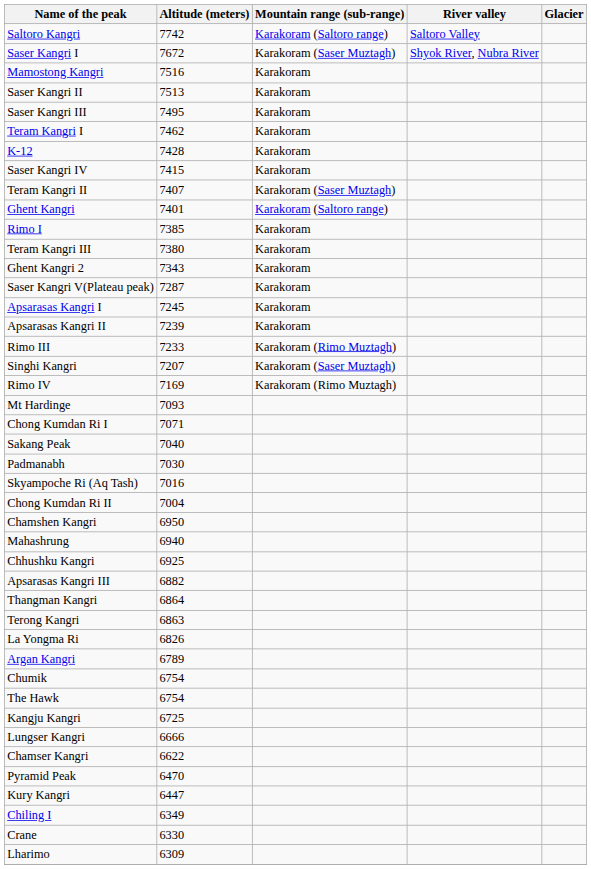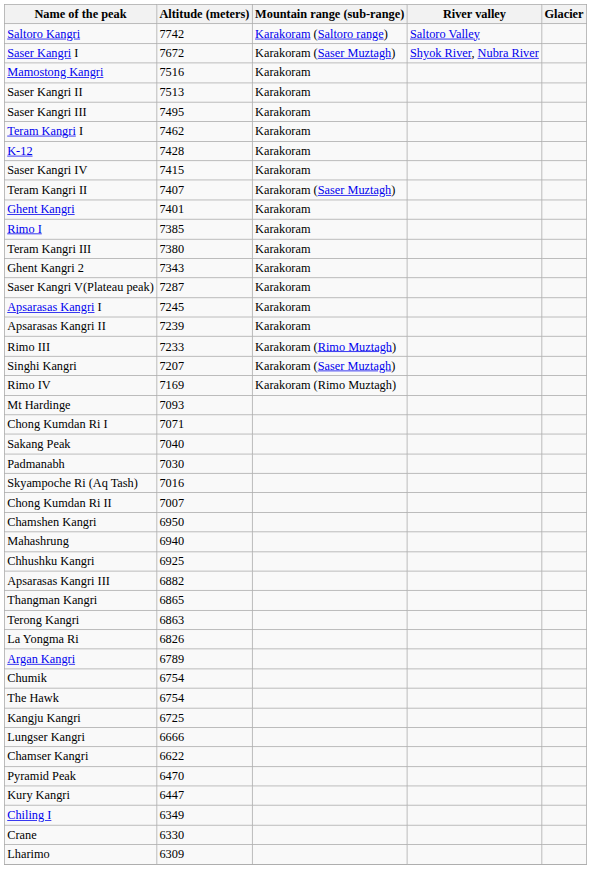Ghent Kangri | Mountain range (sub-range): Karakoram (Saltoro range) -> Karakoram
Chong Kumdan Ri II | Altitude (meters): 7004 -> 7007
Thangman Kangri | Altitude (meters): 6864 -> 6865
